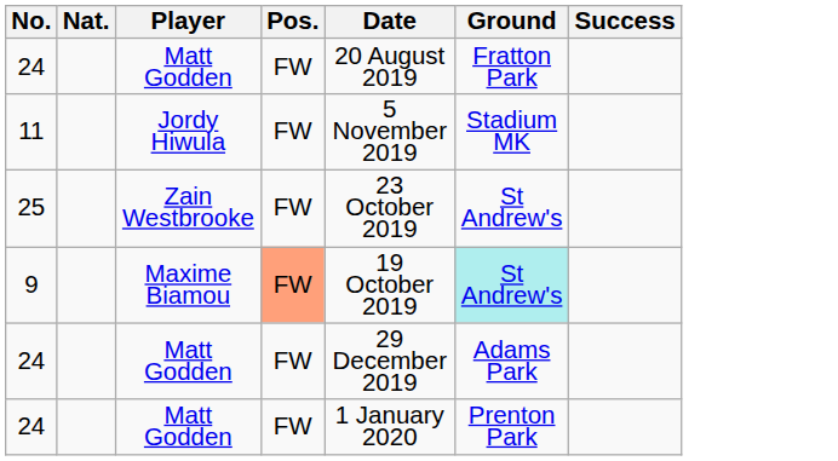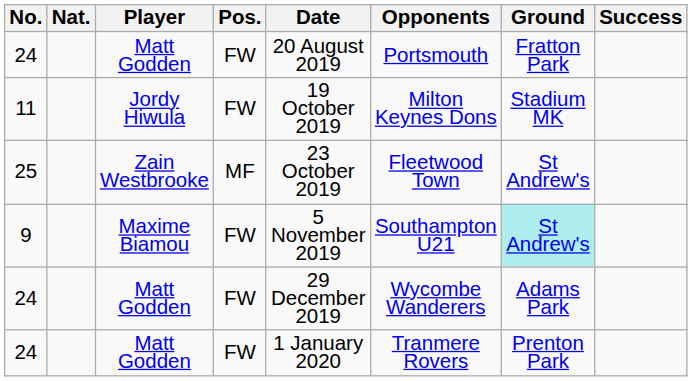+ column: Opponents | Portsmouth | Milton Keynes Dons | Fleetwood Town | Southampton U21 | Wycombe Wanderers | Tranmere Rovers
11 | Date: 5 November 2019 -> 19 October 2019
25 | Pos.: FW -> MF
9 | Pos.: lightsalmon background -> no background
9 | Date: 19 October 2019 -> 5 November 2019
